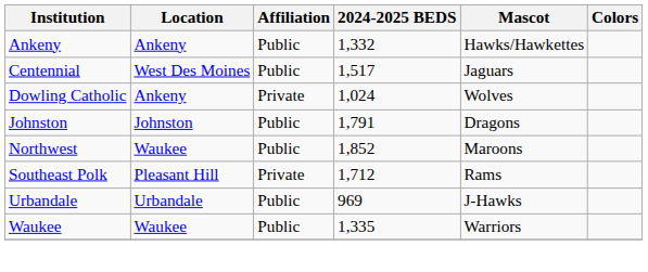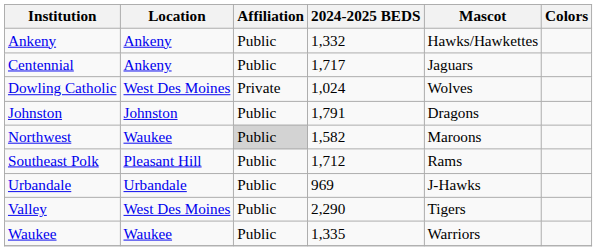Centennial | Location: West Des Moines -> Ankeny
Centennial | 2024-2025 BEDS: 1,517 -> 1,717
Dowling Catholic | Location: Ankeny -> West Des Moines
Northwest | Affiliation: no background -> lightgrey background
Northwest | 2024-2025 BEDS: 1,852 -> 1,582
Southeast Polk | Affiliation: Private -> Public
+ row: Valley | West Des Moines | Public | 2,290 | Tigers
